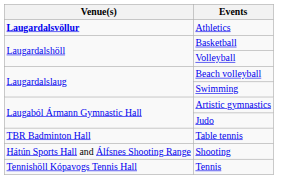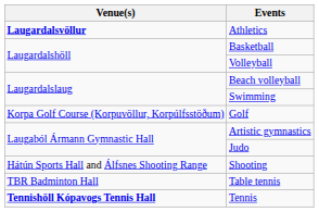+ row: Korpa Golf Course (Korpuvöllur, Korpúlfsstöðum) | Golf
rows swapped: Shooting <-> Table tennis
Tennis | Venue(s): normal -> bold
